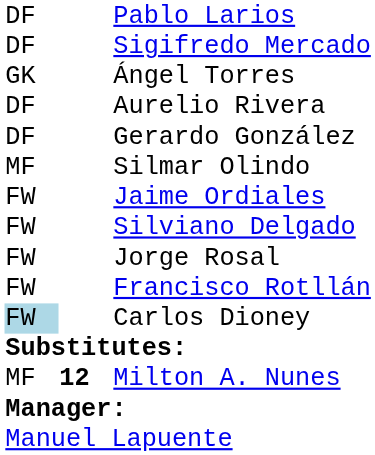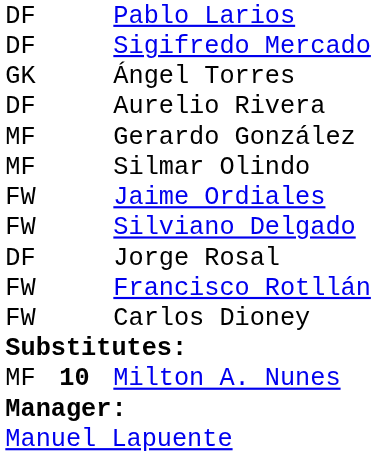Gerardo González | column 1: DF -> MF
Jorge Rosal | column 1: FW -> DF
Carlos Dioney | column 1: lightblue background -> no background
Milton A. Nunes | column 2: 12 -> 10
